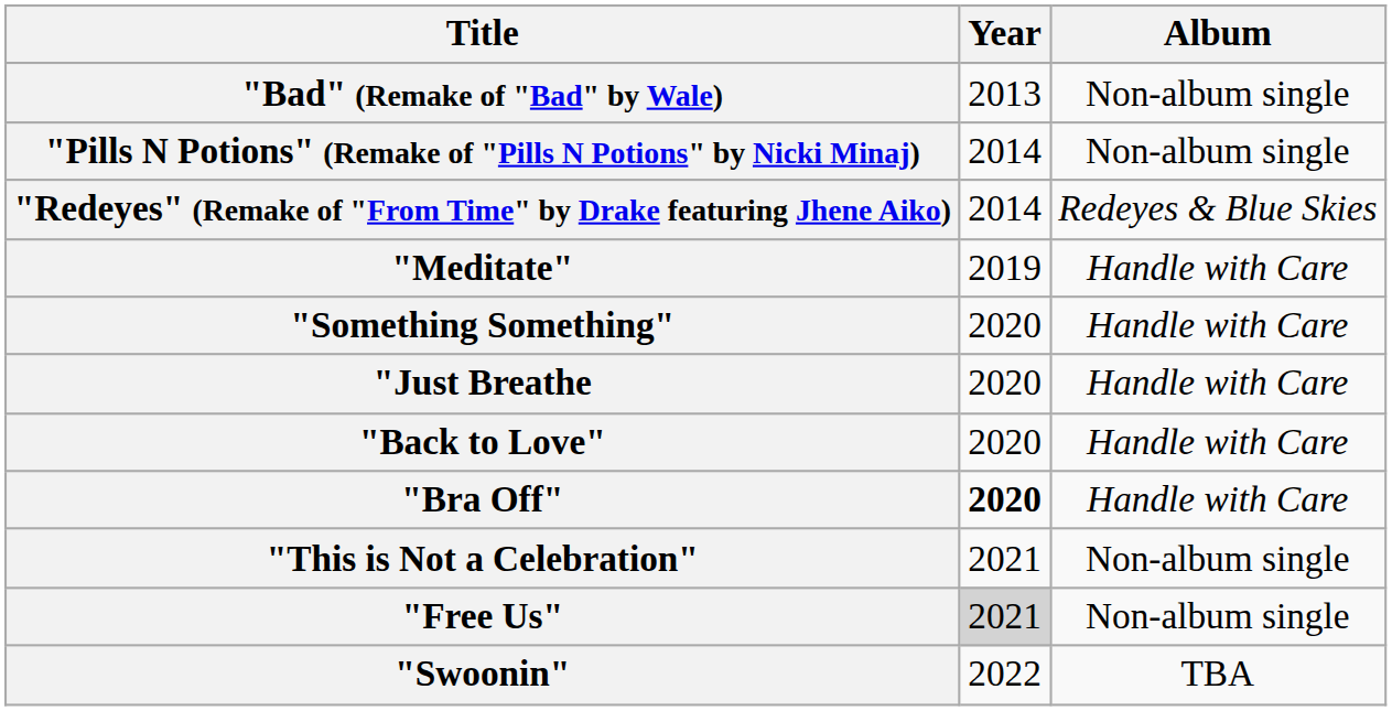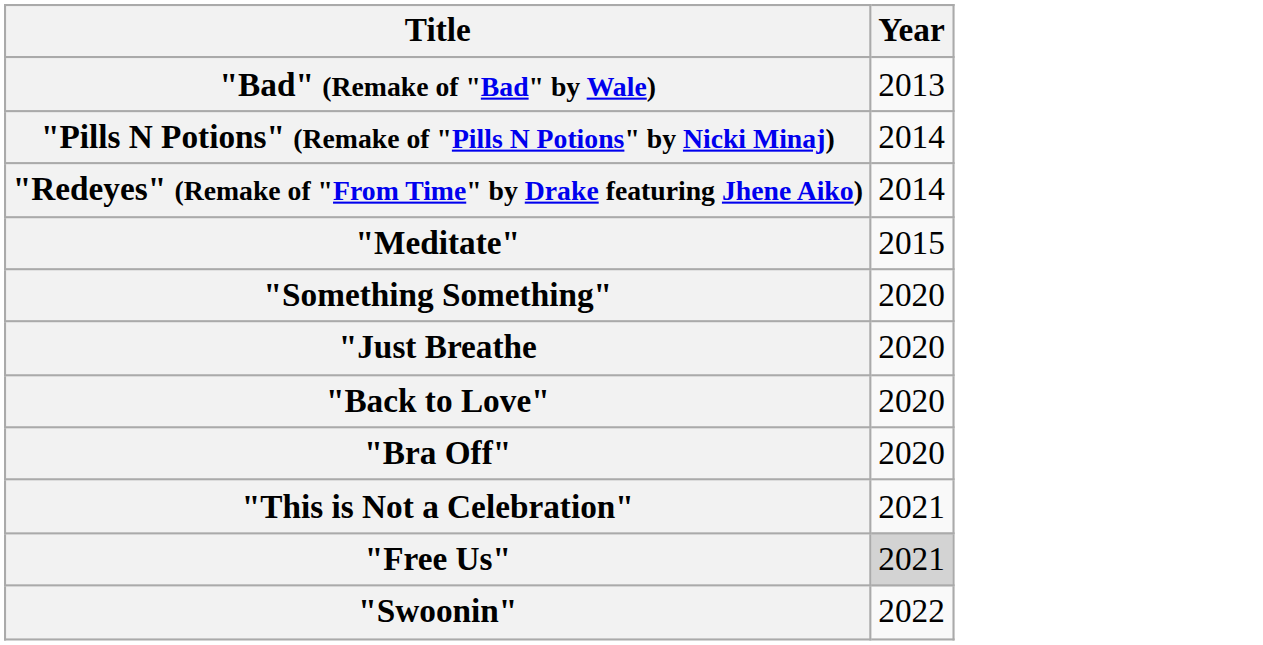- column: Album | Non-album single | Non-album single | Redeyes & Blue Skies | Handle with Care | Handle with Care | Handle with Care | Handle with Care | Handle with Care | Non-album single | Non-album single | TBA
"Meditate" | Year: 2019 -> 2015
"Bra Off" | Year: bold -> normal
